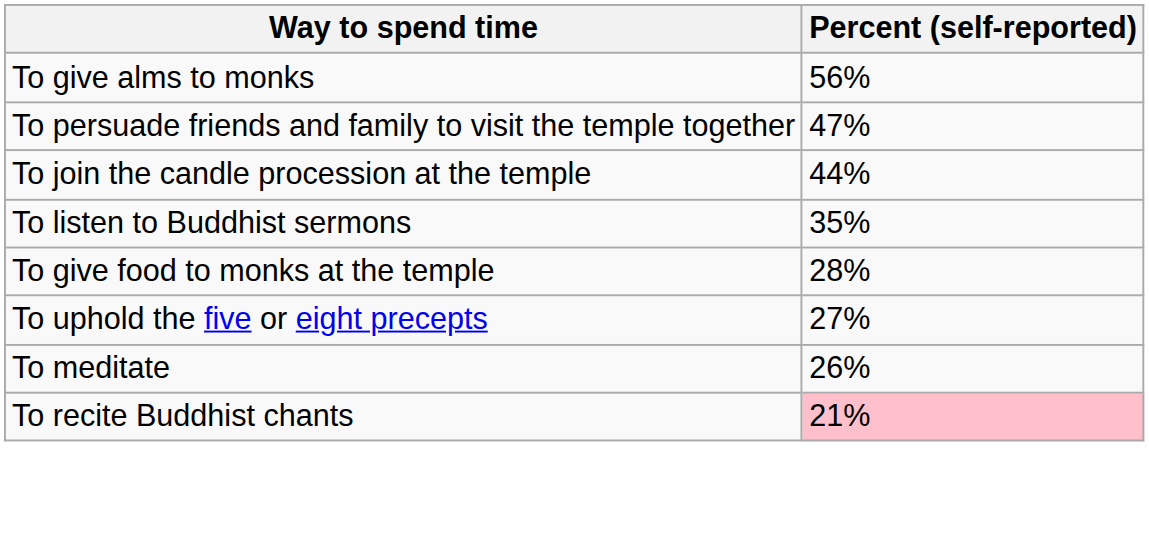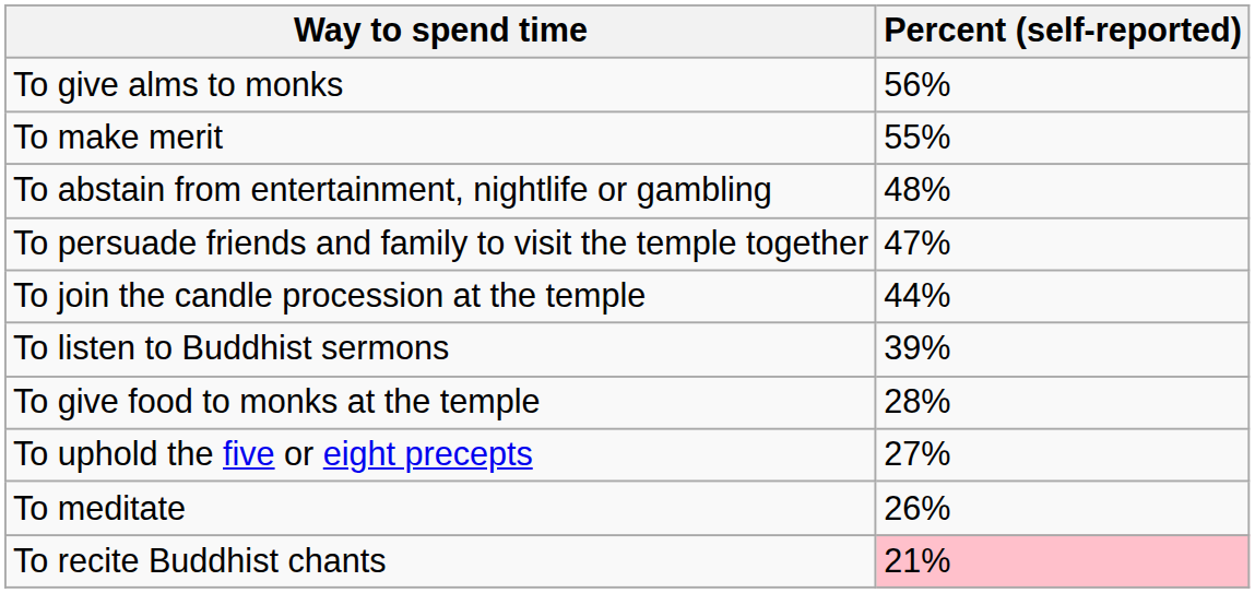+ row: To make merit | 55%
+ row: To abstain from entertainment, nightlife or gambling | 48%
To listen to Buddhist sermons | Percent (self-reported): 35% -> 39%
